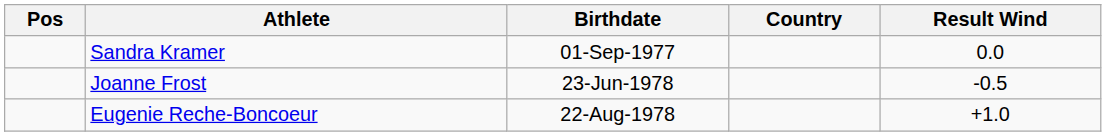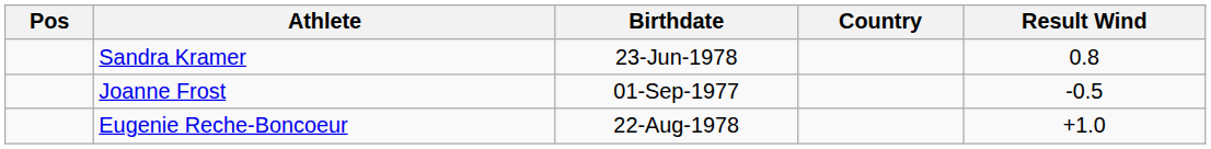Sandra Kramer | Birthdate: 01-Sep-1977 -> 23-Jun-1978
Sandra Kramer | Result Wind: 0.0 -> 0.8
Joanne Frost | Birthdate: 23-Jun-1978 -> 01-Sep-1977
